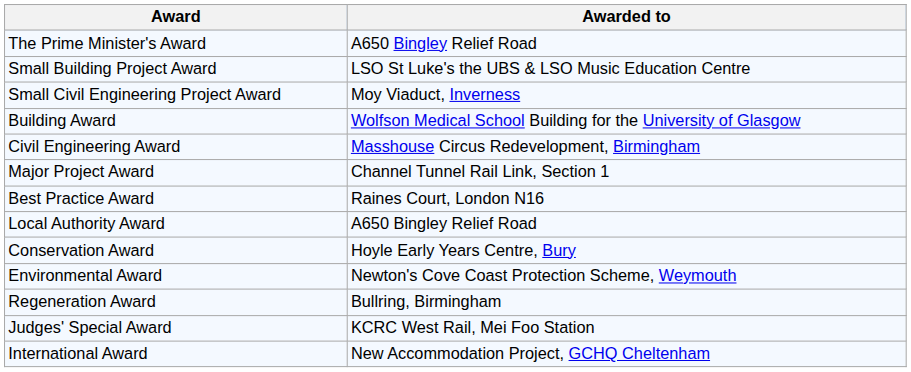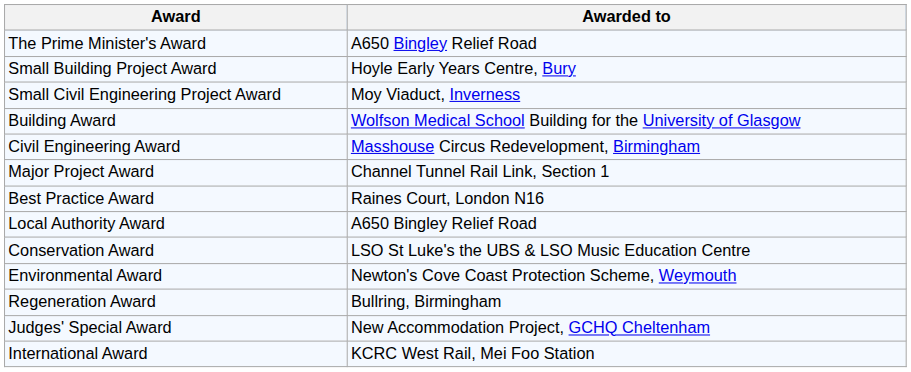Small Building Project Award | Awarded to: LSO St Luke's the UBS & LSO Music Education Centre -> Hoyle Early Years Centre, Bury
Conservation Award | Awarded to: Hoyle Early Years Centre, Bury -> LSO St Luke's the UBS & LSO Music Education Centre
Judges' Special Award | Awarded to: KCRC West Rail, Mei Foo Station -> New Accommodation Project, GCHQ Cheltenham
International Award | Awarded to: New Accommodation Project, GCHQ Cheltenham -> KCRC West Rail, Mei Foo Station
